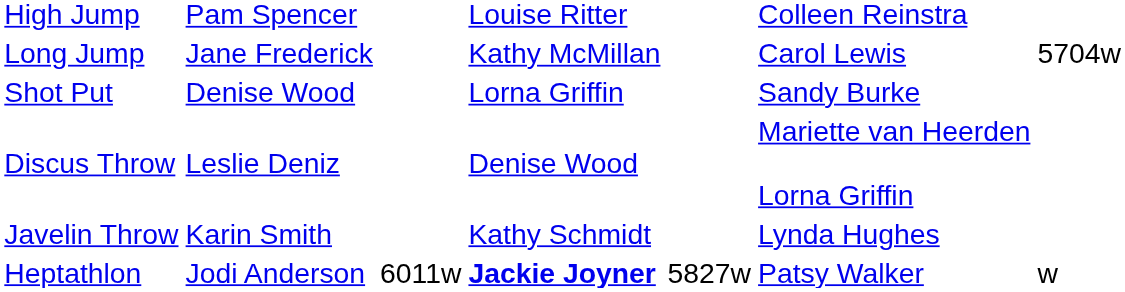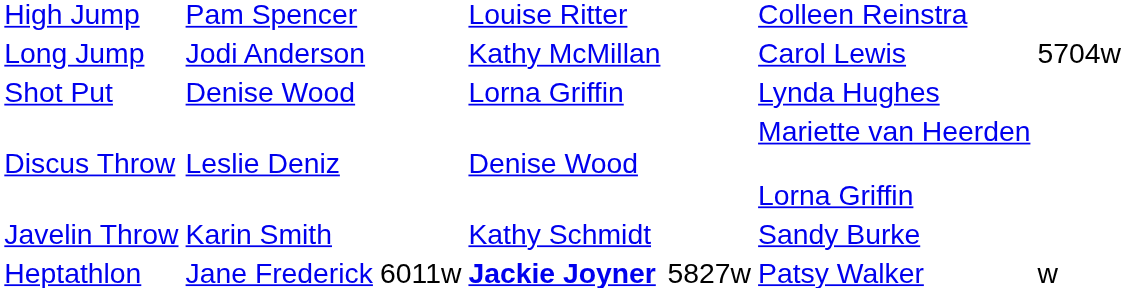Long Jump | column 2: Jane Frederick -> Jodi Anderson
Shot Put | column 6: Sandy Burke -> Lynda Hughes
Javelin Throw | column 6: Lynda Hughes -> Sandy Burke
Heptathlon | column 2: Jodi Anderson -> Jane Frederick
